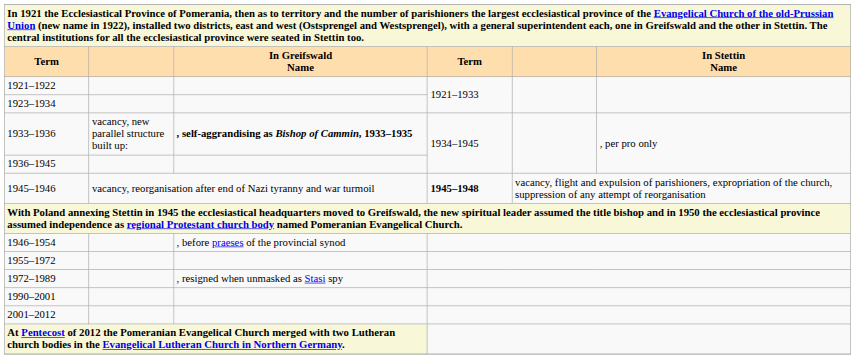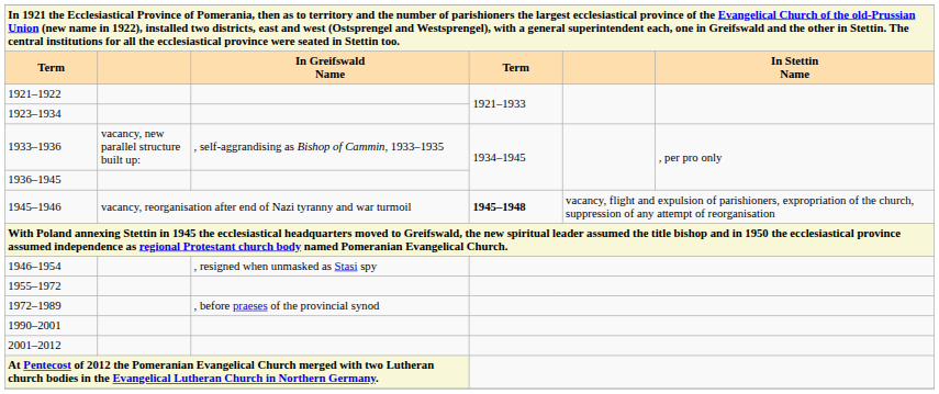1933–1936 | In Greifswald Name: bold -> normal
1946–1954 | In Greifswald Name: , before praeses of the provincial synod -> , resigned when unmasked as Stasi spy
1972–1989 | In Greifswald Name: , resigned when unmasked as Stasi spy -> , before praeses of the provincial synod
